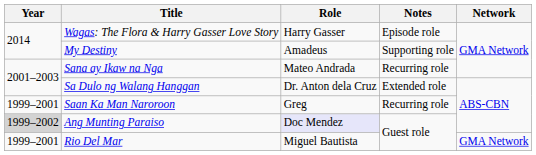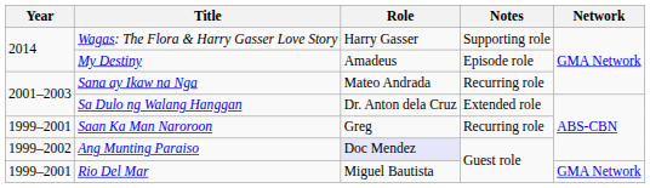Wagas: The Flora & Harry Gasser Love Story | Notes: Episode role -> Supporting role
My Destiny | Notes: Supporting role -> Episode role
Ang Munting Paraiso | Year: lightgrey background -> no background
